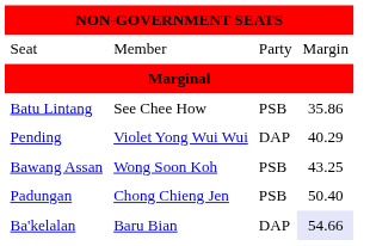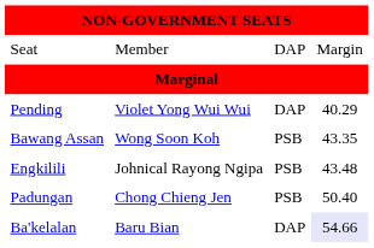Seat | column 3: Party -> DAP
- row: Batu Lintang | See Chee How | PSB | 35.86
Bawang Assan | column 4: 43.25 -> 43.35
+ row: Engkilili | Johnical Rayong Ngipa | PSB | 43.48
